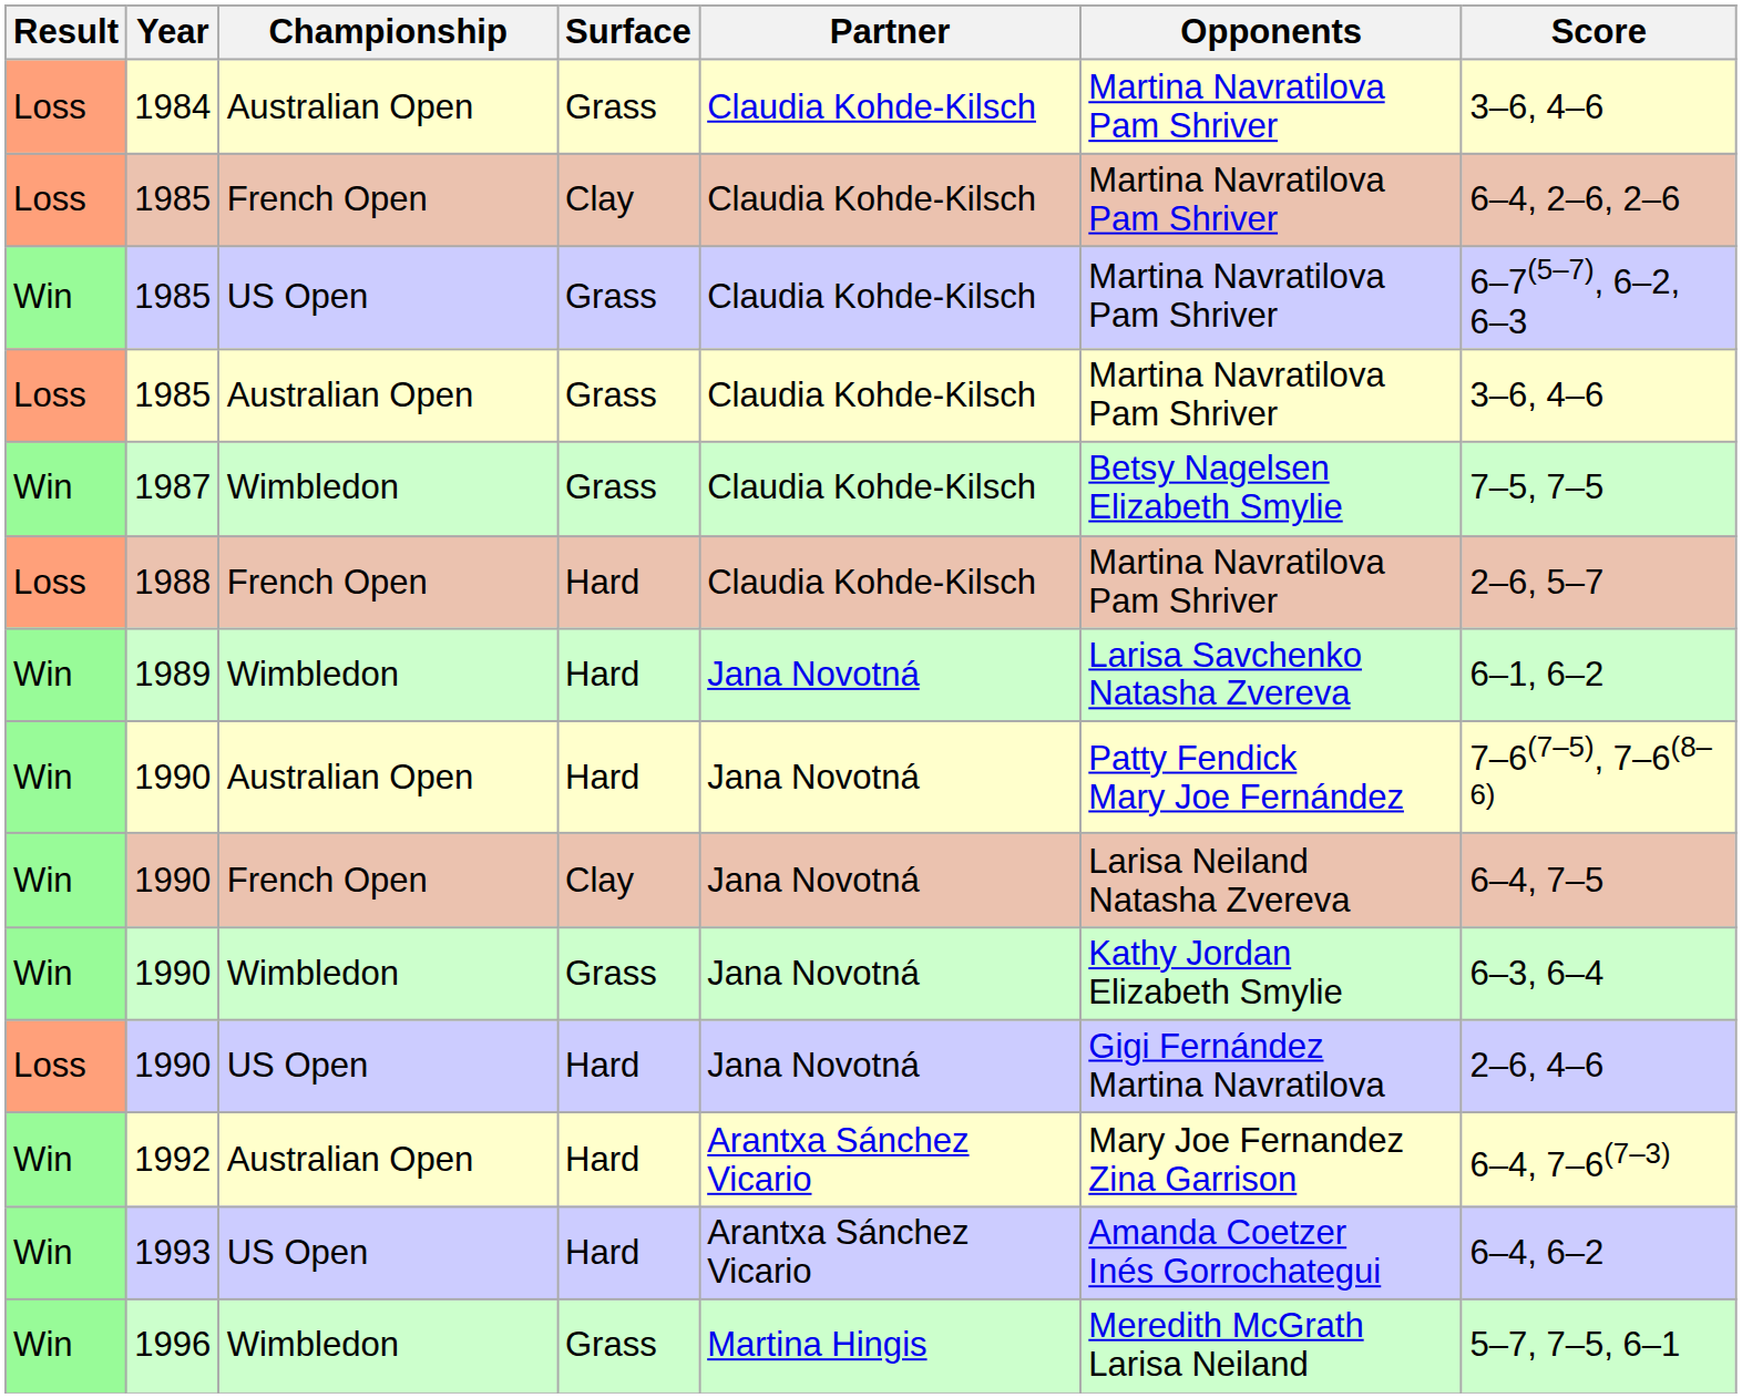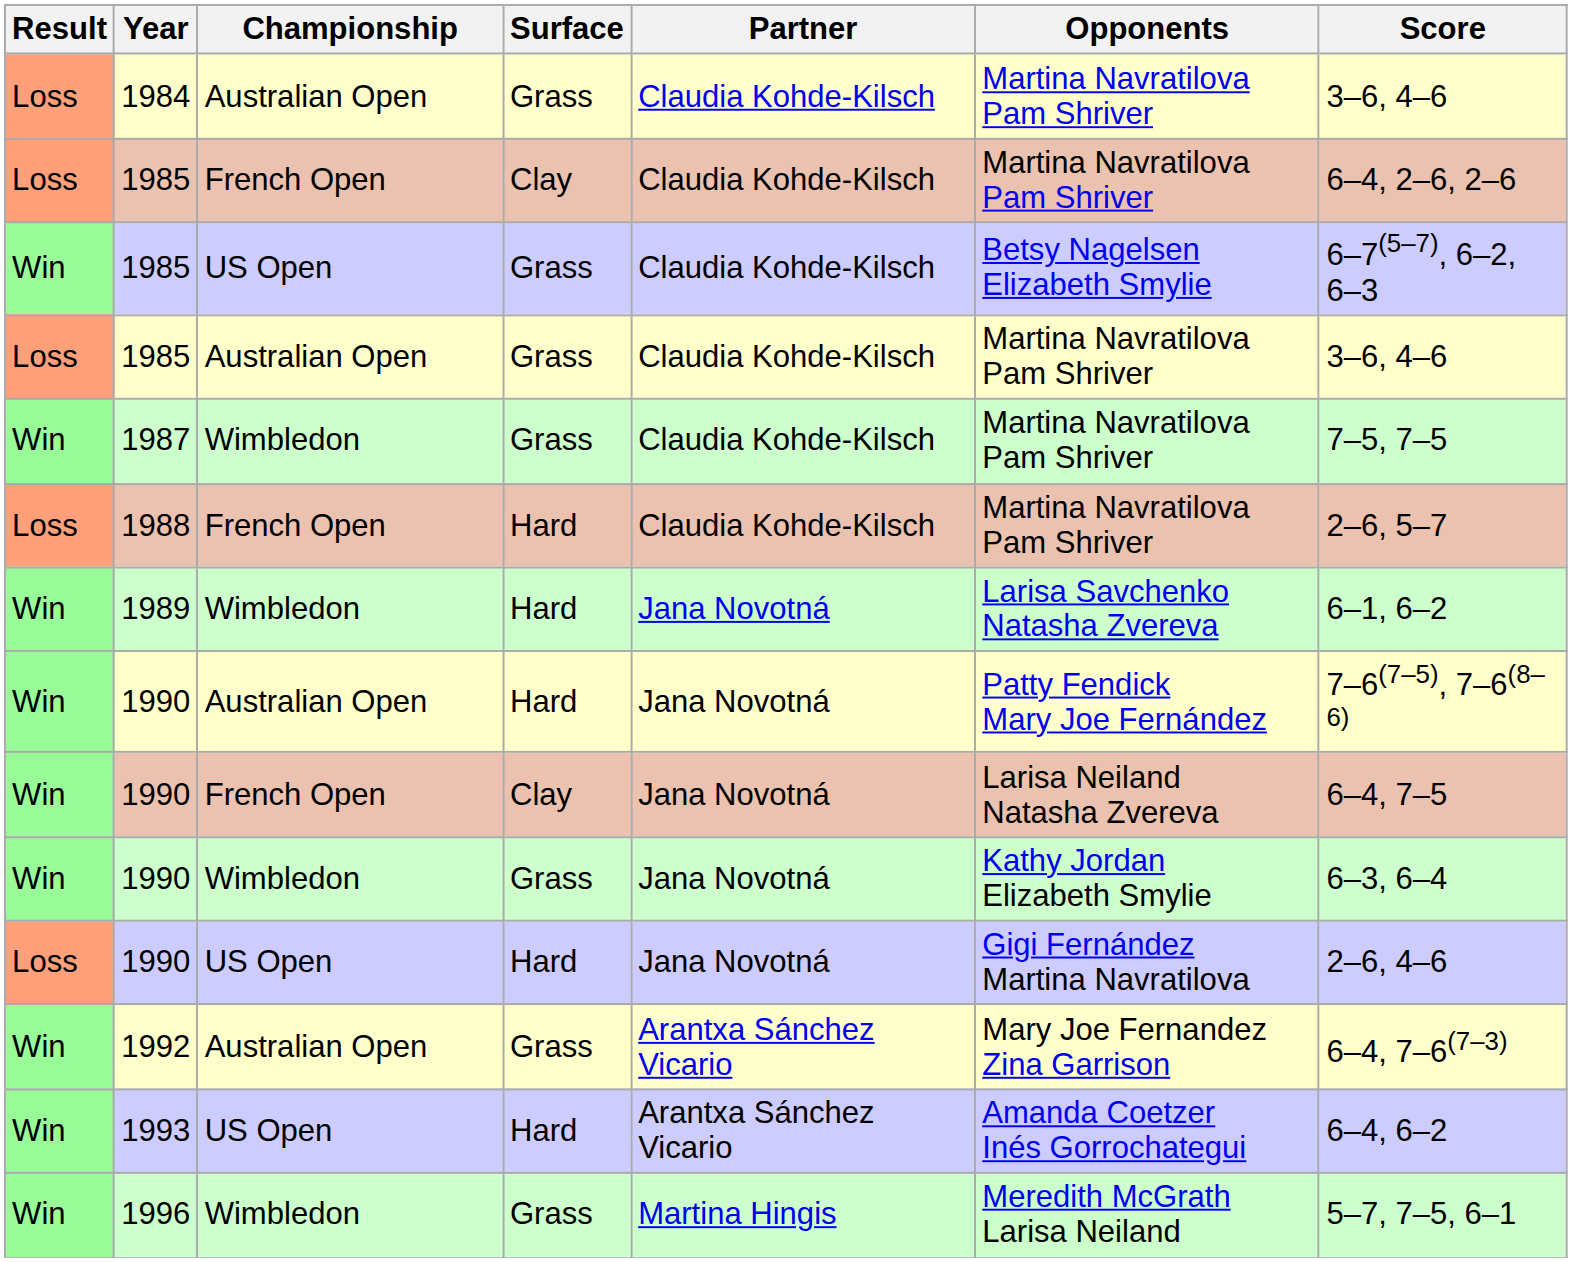1985 / US Open | Opponents: Martina Navratilova Pam Shriver -> Betsy Nagelsen Elizabeth Smylie
1987 | Opponents: Betsy Nagelsen Elizabeth Smylie -> Martina Navratilova Pam Shriver
1992 | Surface: Hard -> Grass
